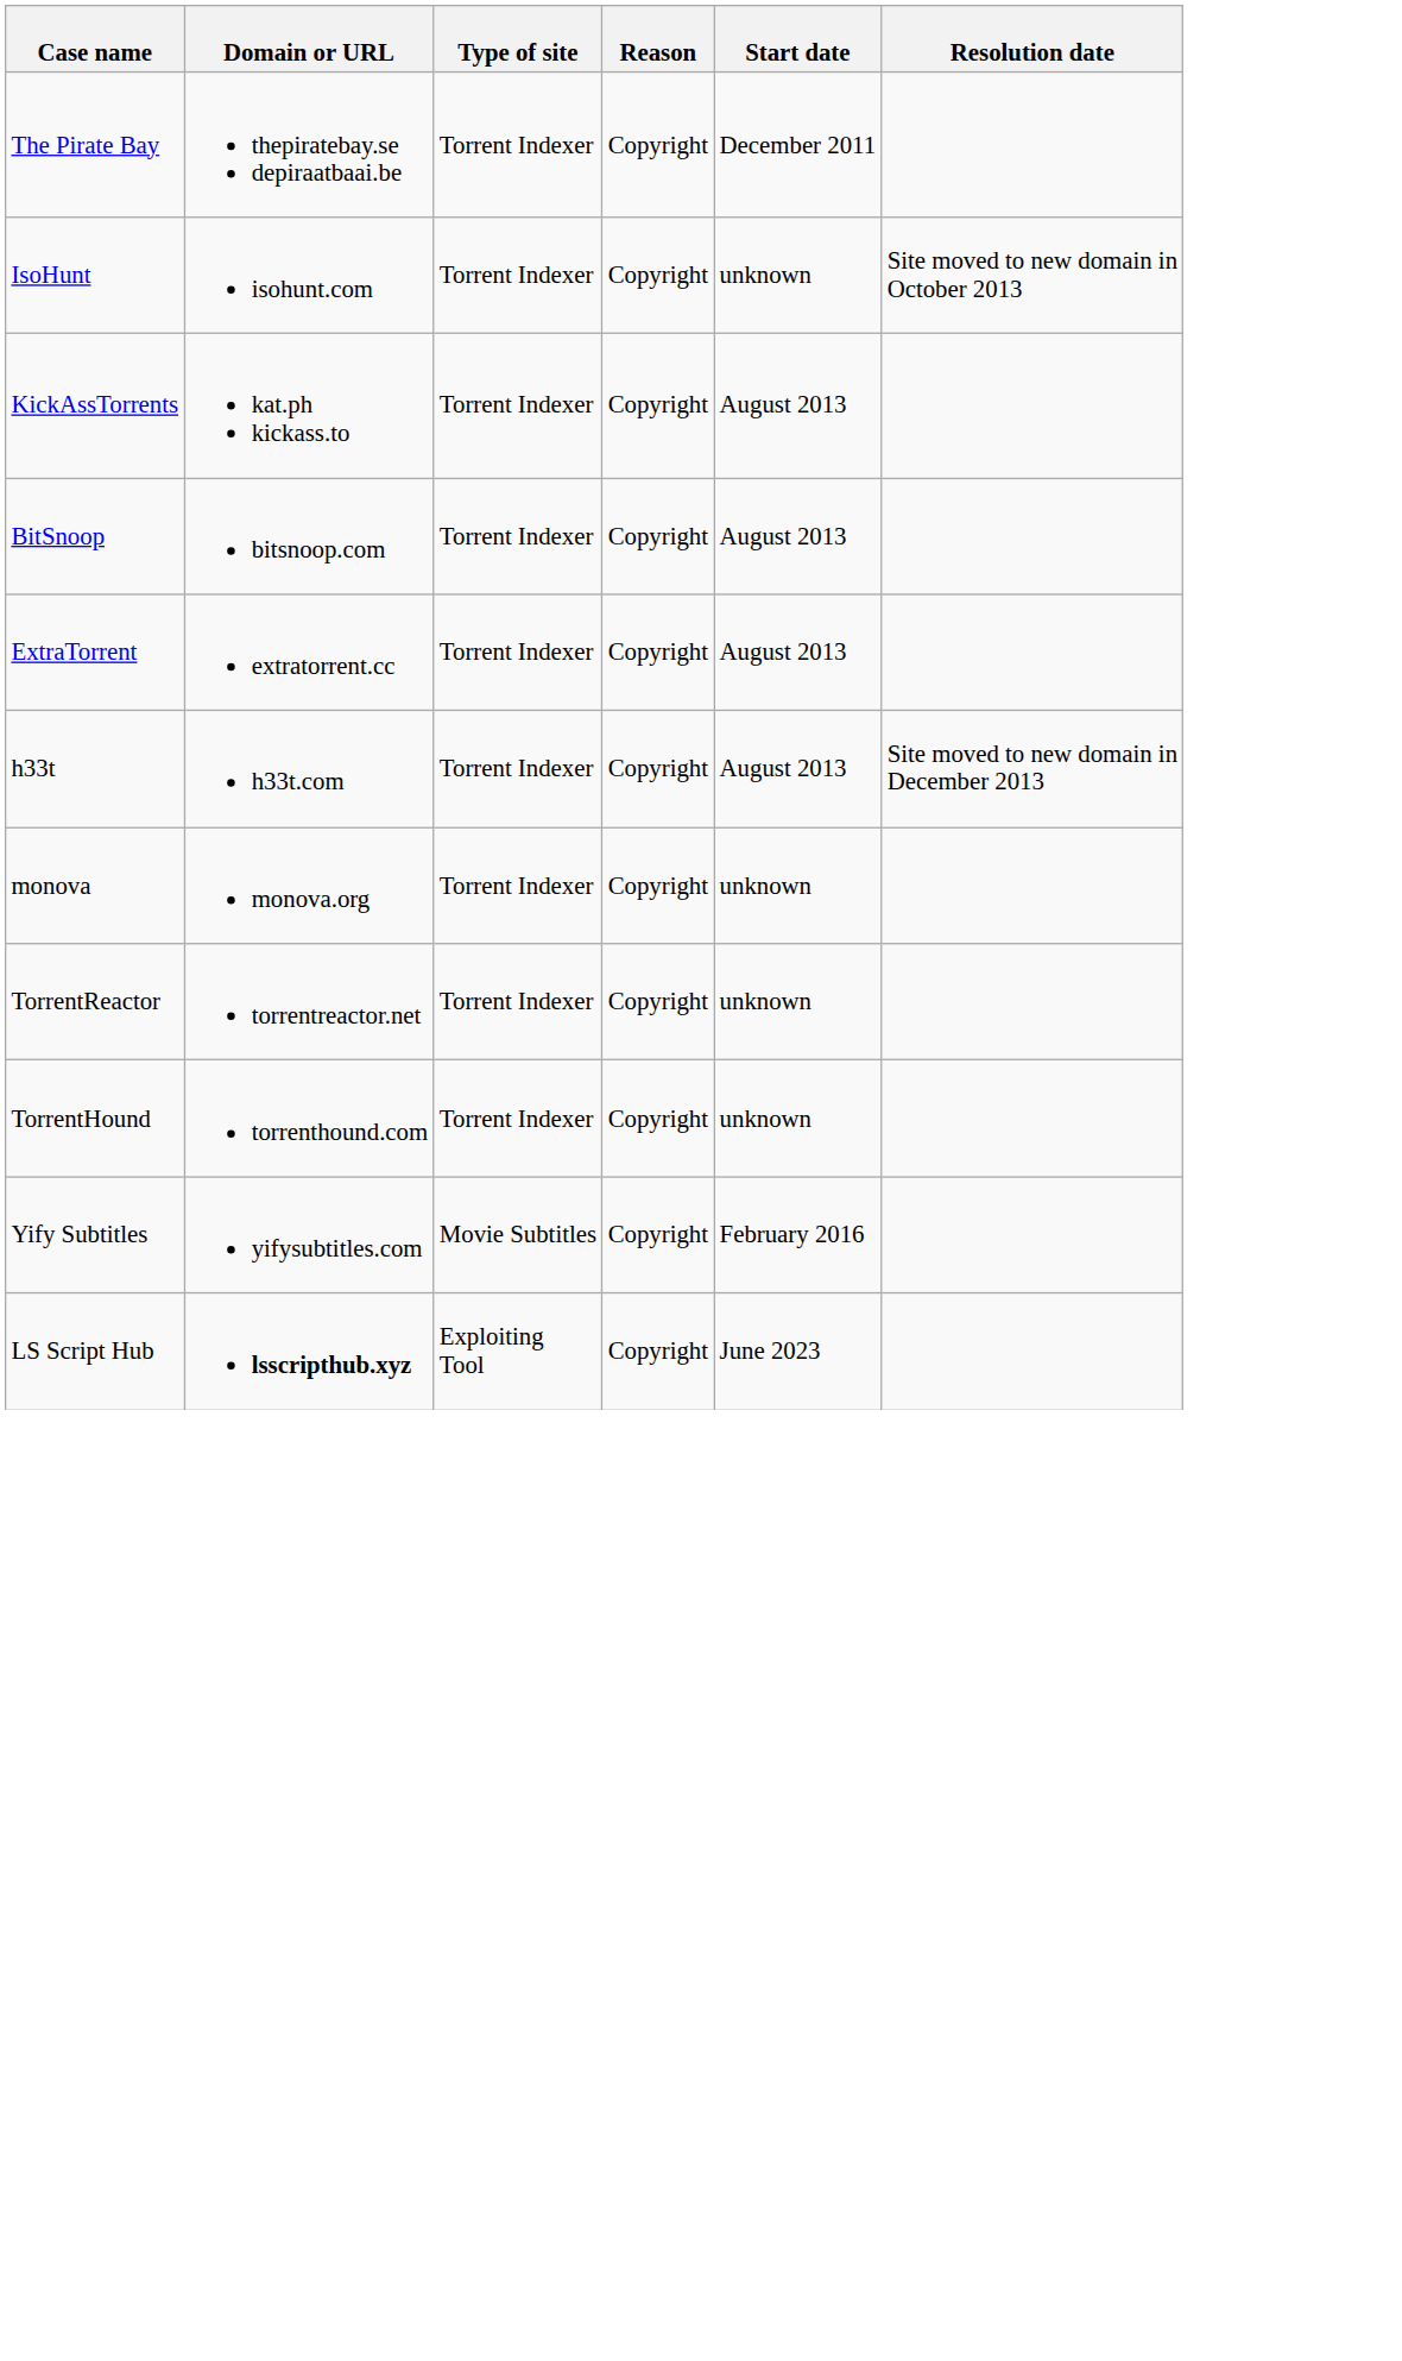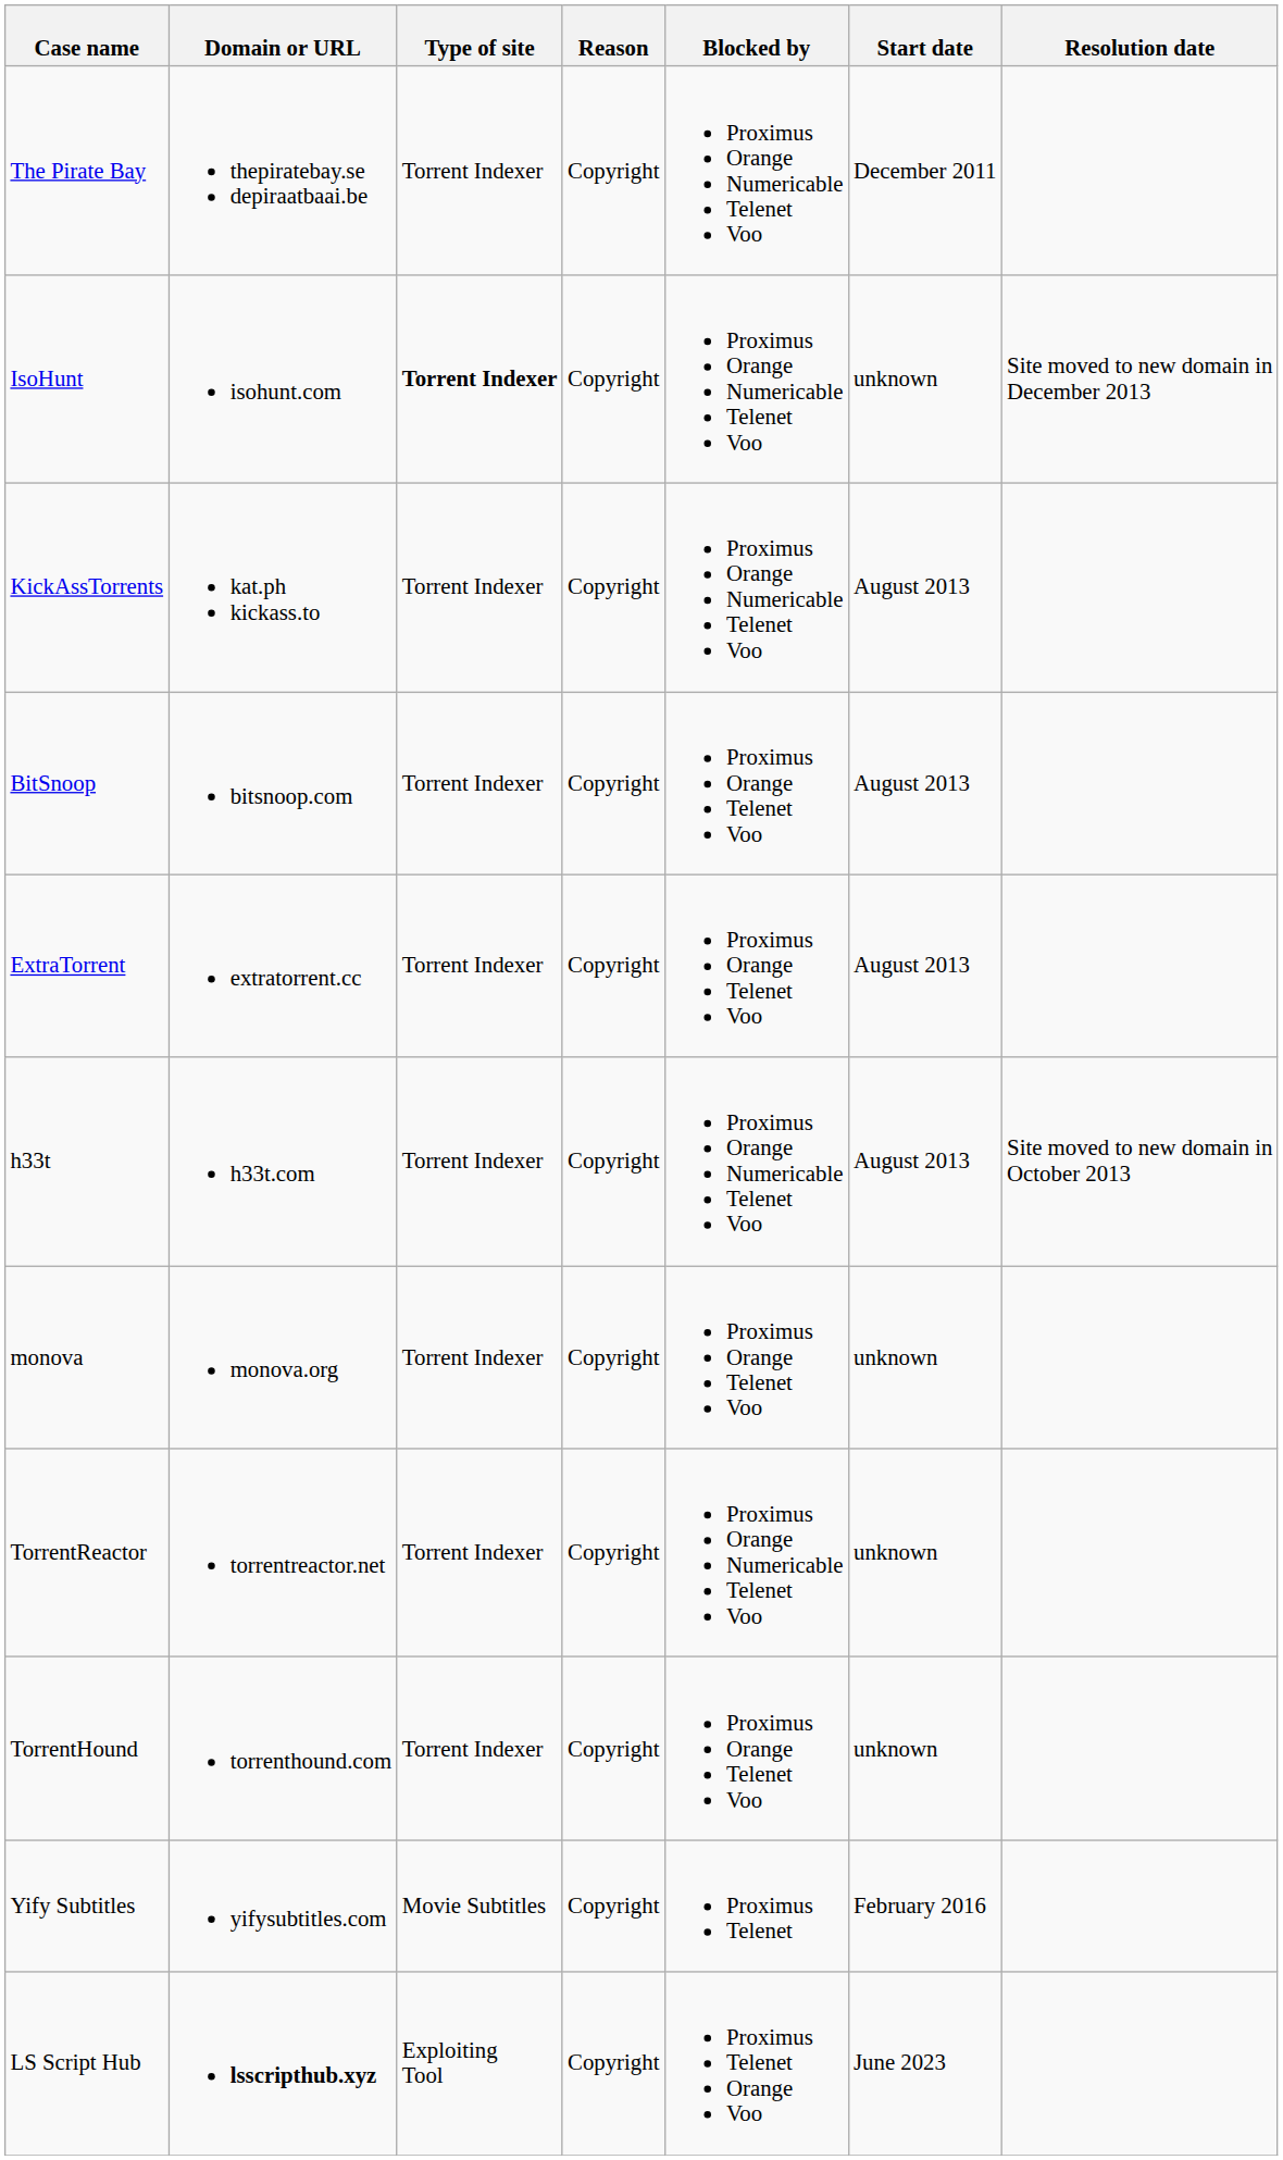+ column: Blocked by | Proximus Orange Numericable Telenet Voo | Proximus Orange Numericable Telenet Voo | Proximus Orange Numericable Telenet Voo | Proximus Orange Telenet Voo | Proximus Orange Telenet Voo | Proximus Orange Numericable Telenet Voo | Proximus Orange Telenet Voo | Proximus Orange Numericable Telenet Voo | Proximus Orange Telenet Voo | Proximus Telenet | Proximus Telenet Orange Voo
IsoHunt | Type of site: normal -> bold
IsoHunt | Resolution date: Site moved to new domain in October 2013 -> Site moved to new domain in December 2013
h33t | Resolution date: Site moved to new domain in December 2013 -> Site moved to new domain in October 2013
